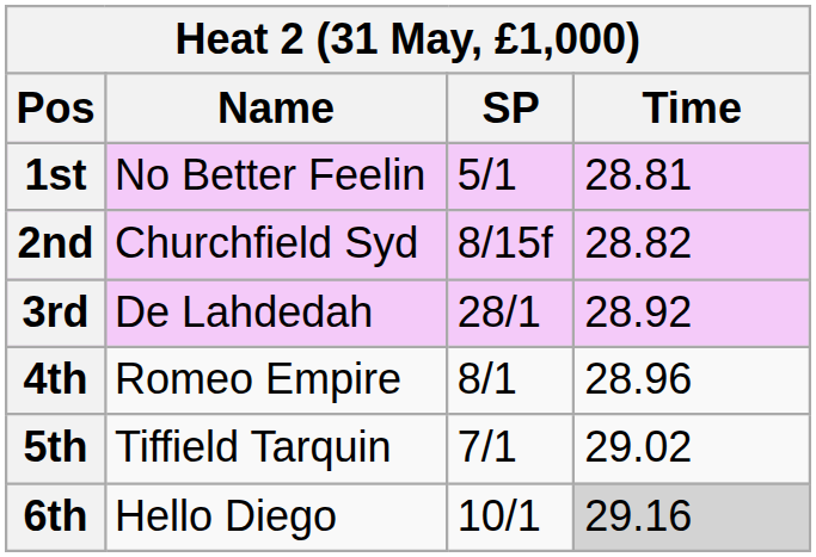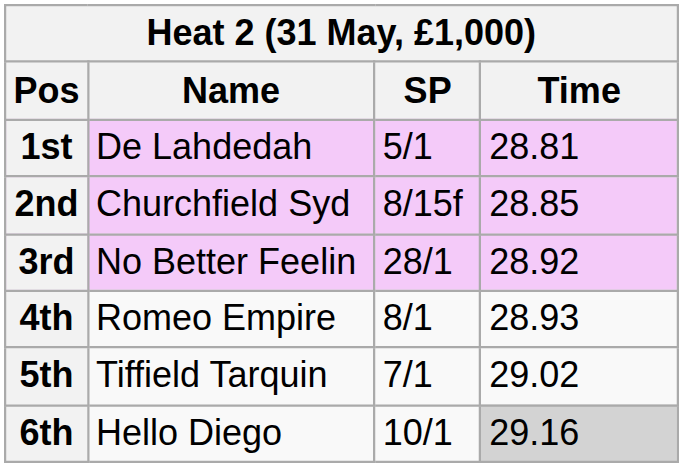1st | Name: No Better Feelin -> De Lahdedah
2nd | Time: 28.82 -> 28.85
3rd | Name: De Lahdedah -> No Better Feelin
4th | Time: 28.96 -> 28.93
